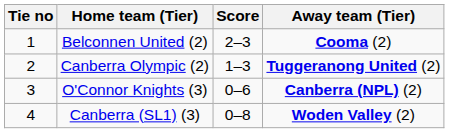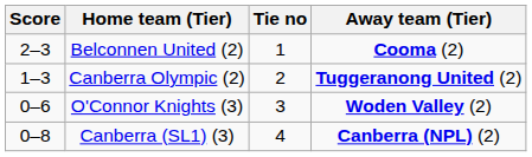columns swapped: Tie no <-> Score
O'Connor Knights (3) | Away team (Tier): Canberra (NPL) (2) -> Woden Valley (2)
Canberra (SL1) (3) | Away team (Tier): Woden Valley (2) -> Canberra (NPL) (2)
